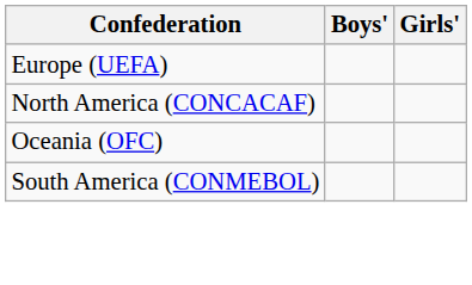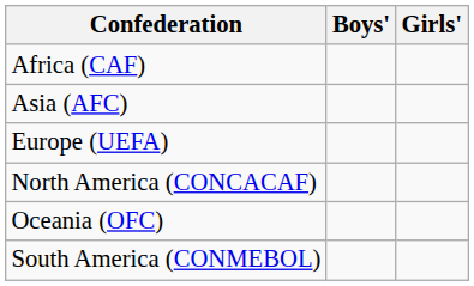+ row: Africa (CAF)
+ row: Asia (AFC)
